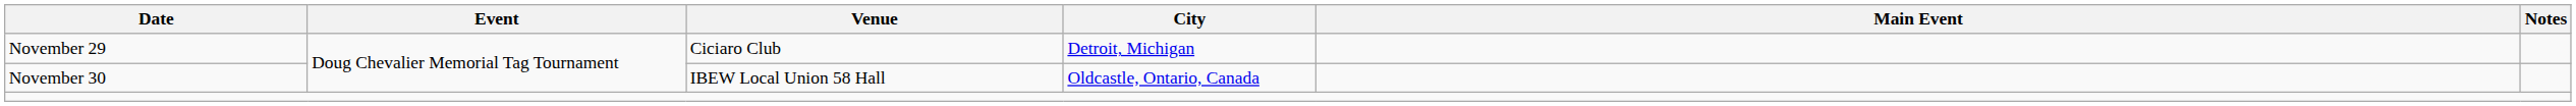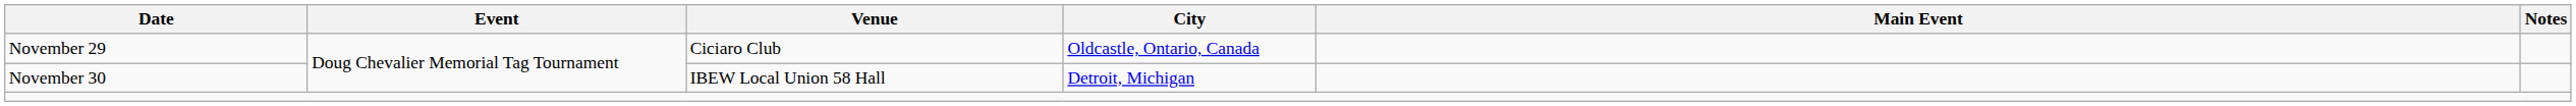November 29 | City: Detroit, Michigan -> Oldcastle, Ontario, Canada
November 30 | City: Oldcastle, Ontario, Canada -> Detroit, Michigan
